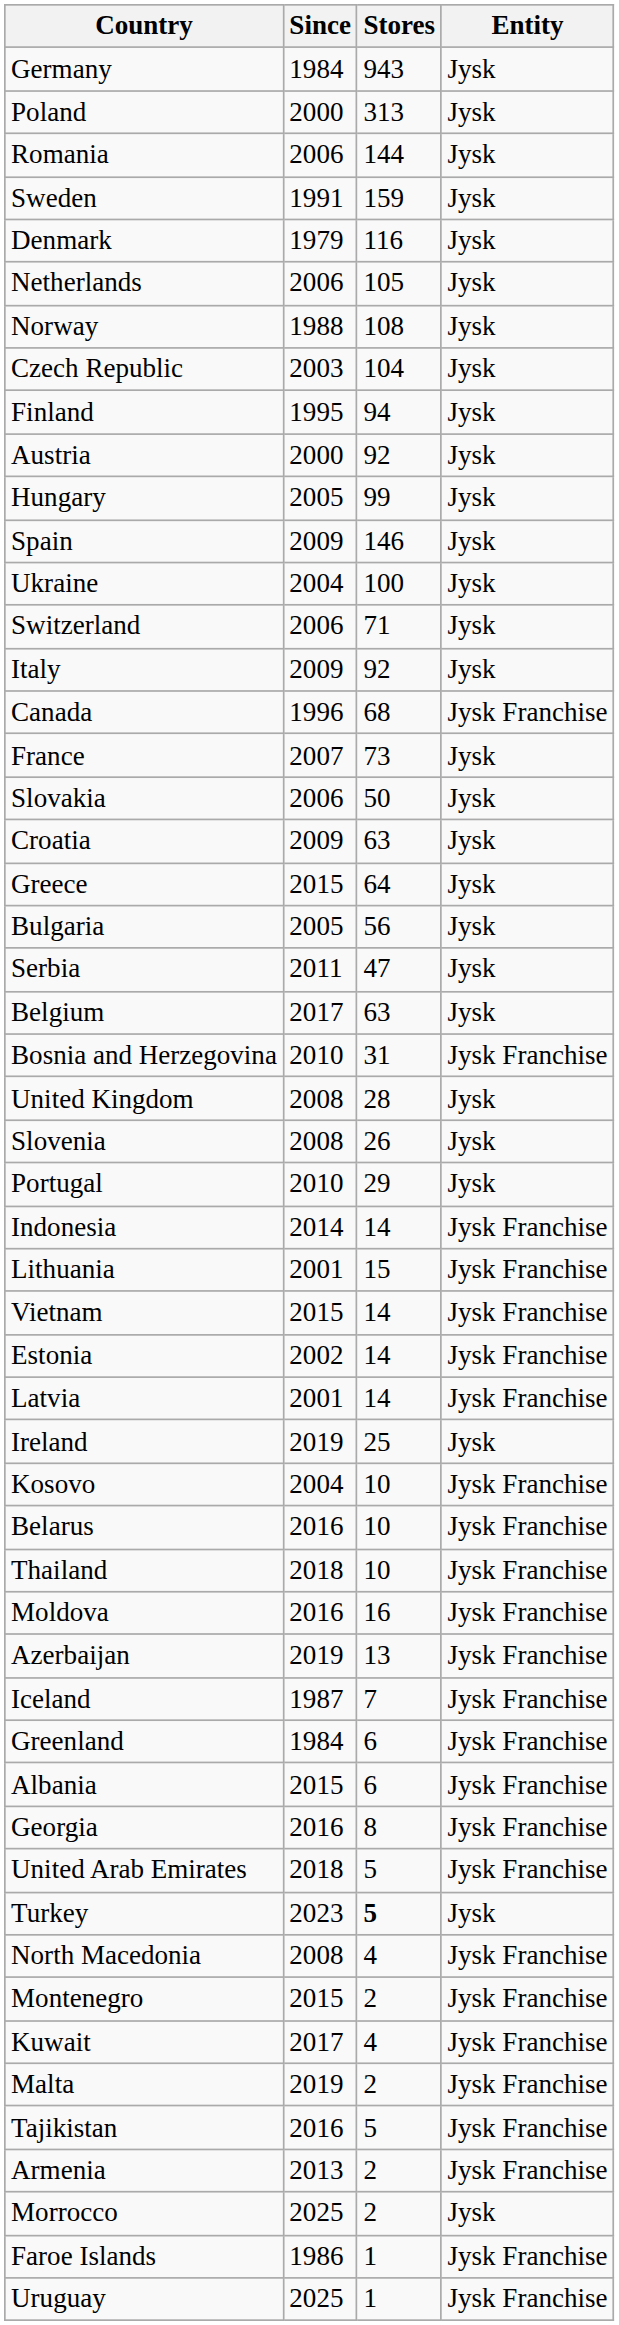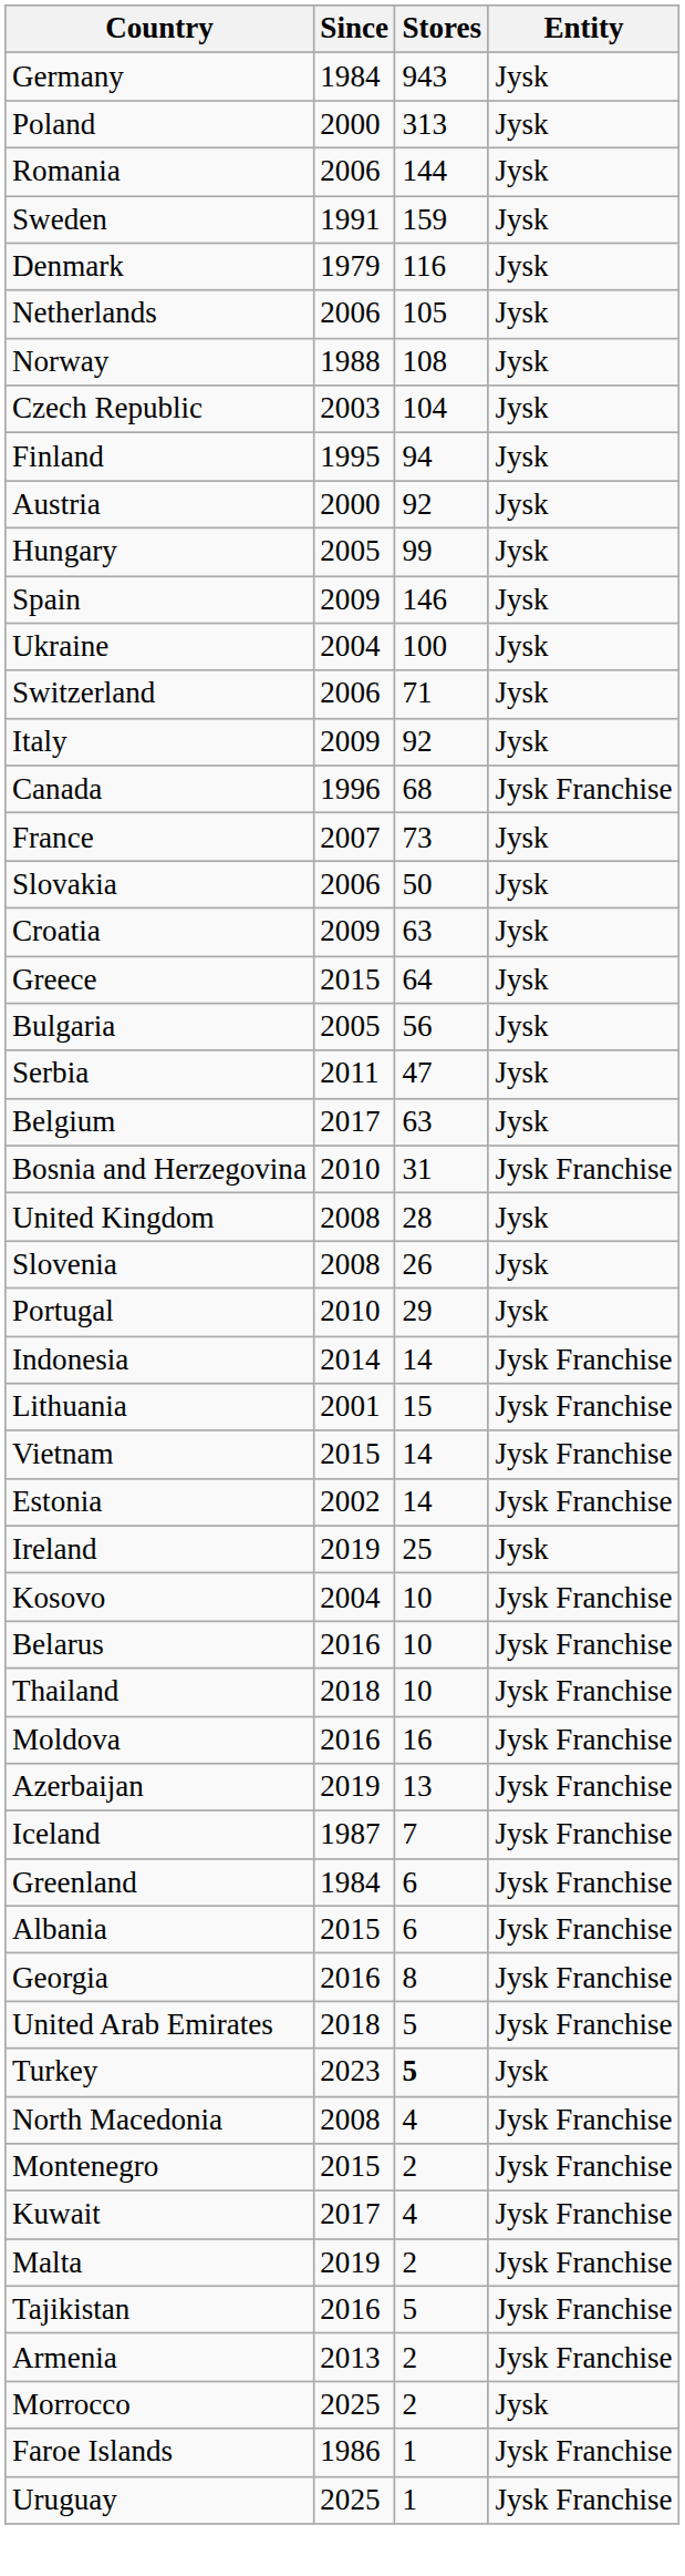- row: Latvia | 2001 | 14 | Jysk Franchise
